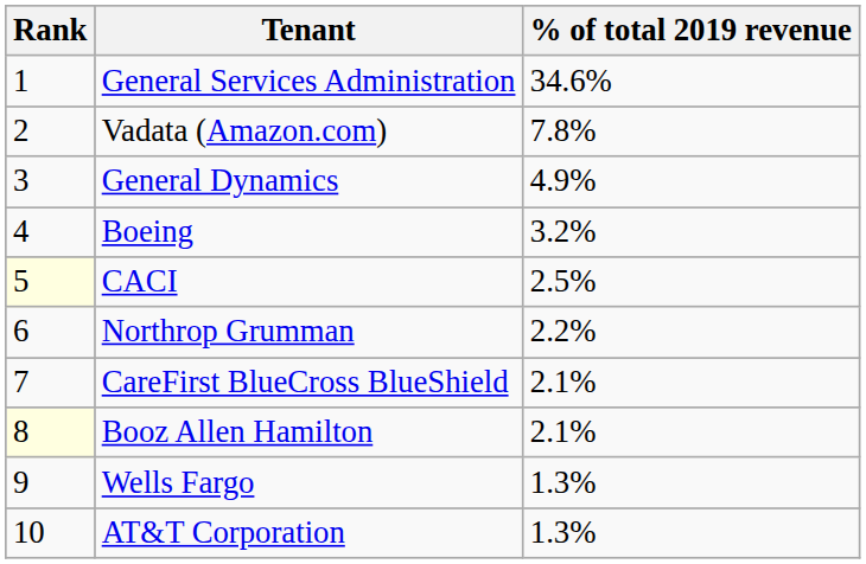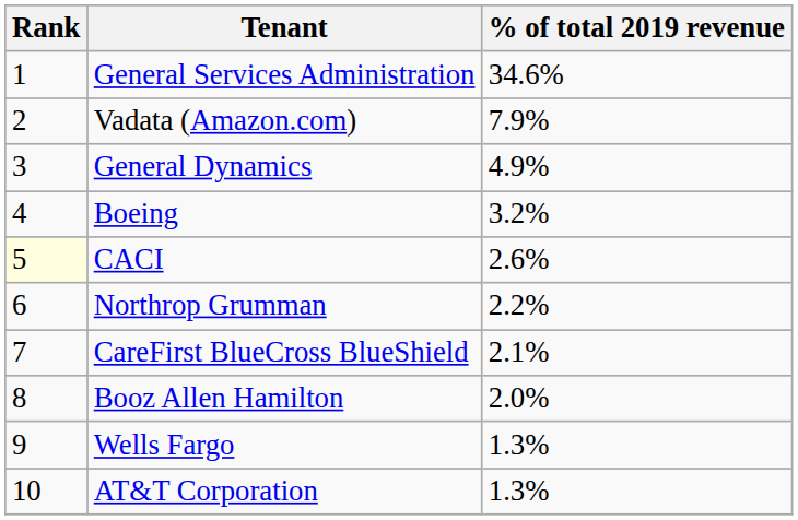Vadata (Amazon.com) | % of total 2019 revenue: 7.8% -> 7.9%
CACI | % of total 2019 revenue: 2.5% -> 2.6%
Booz Allen Hamilton | Rank: lightyellow background -> no background
Booz Allen Hamilton | % of total 2019 revenue: 2.1% -> 2.0%
